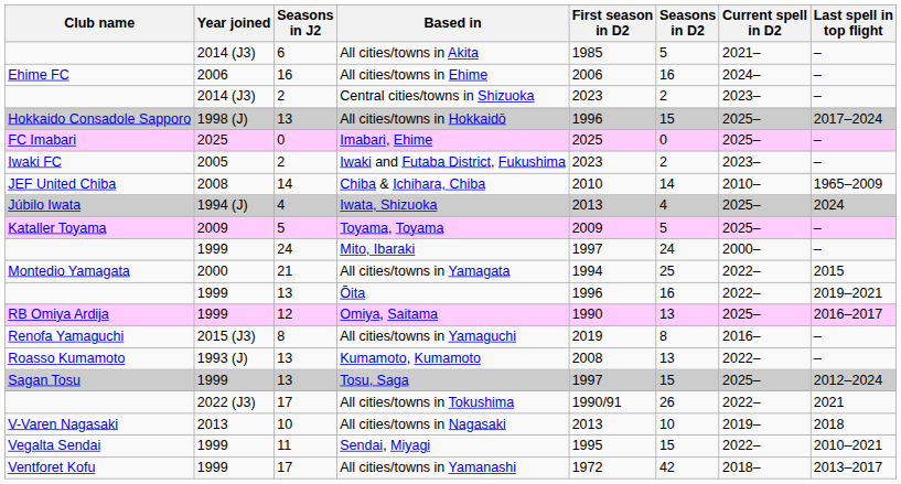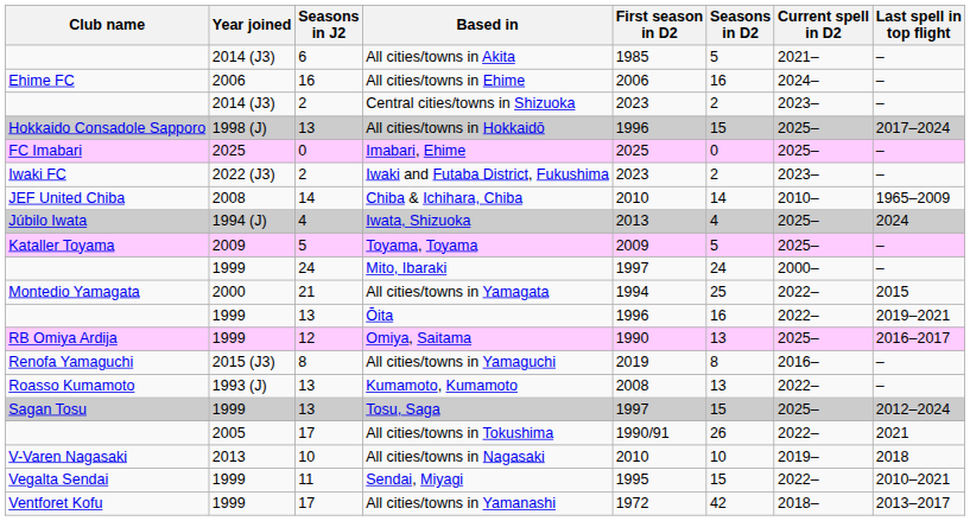Iwaki and Futaba District, Fukushima | Year joined: 2005 -> 2022 (J3)
All cities/towns in Tokushima | Year joined: 2022 (J3) -> 2005
All cities/towns in Nagasaki | First season in D2: 2013 -> 2010
